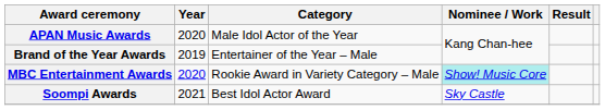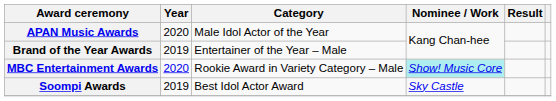Soompi Awards | Year: 2021 -> 2019
